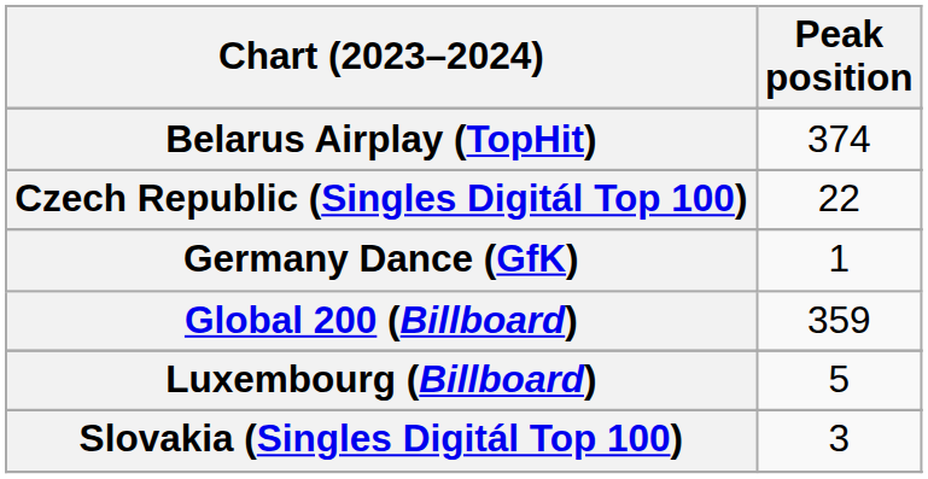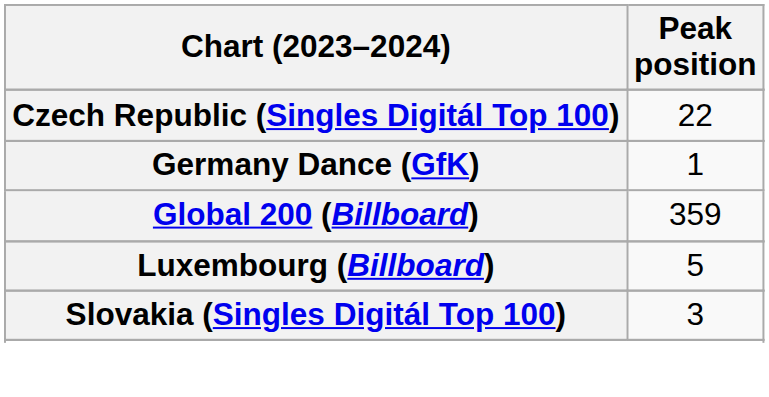- row: Belarus Airplay (TopHit) | 374
